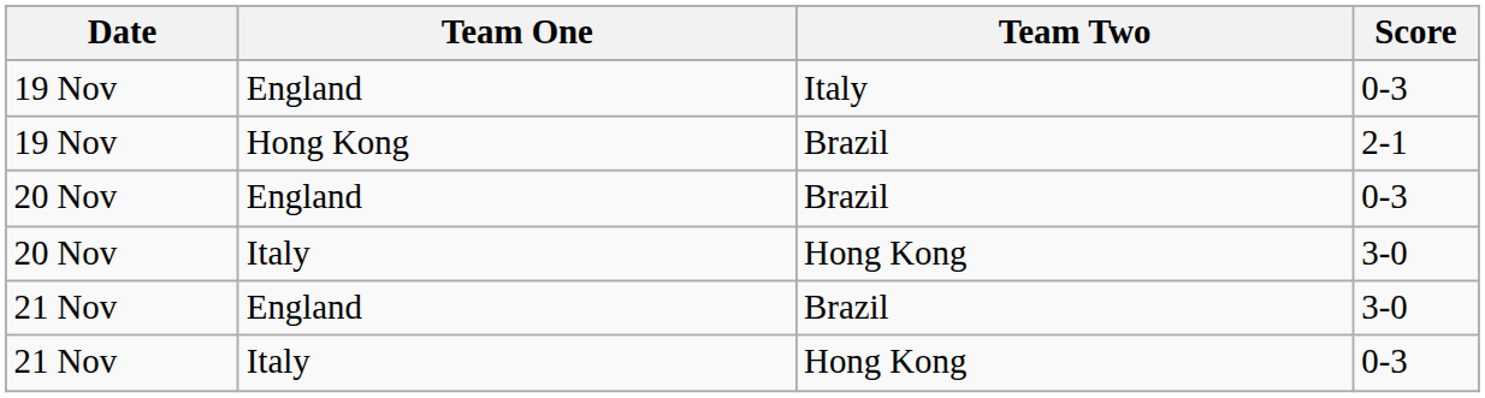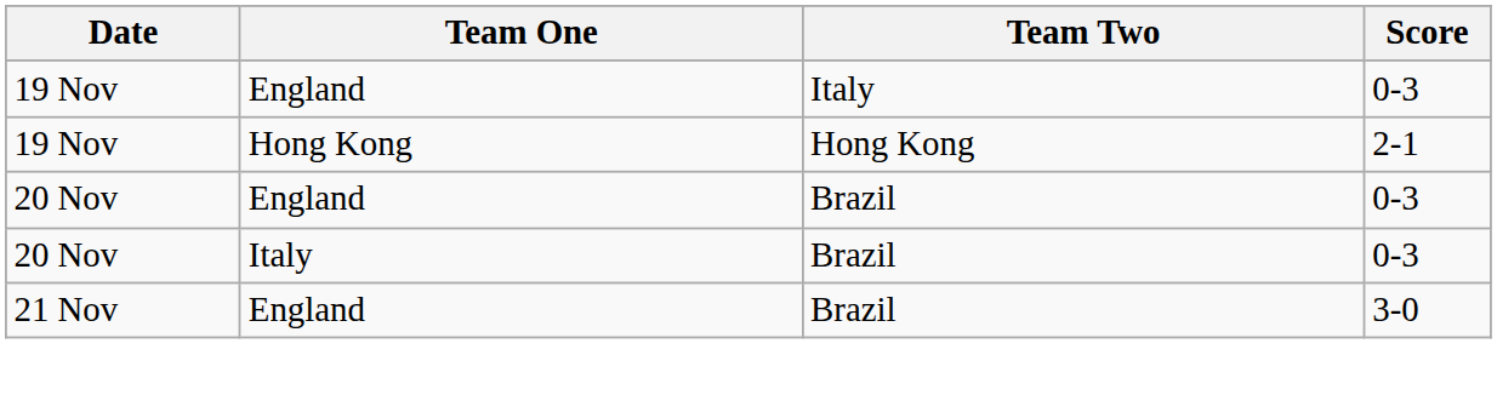19 Nov / Hong Kong | Team Two: Brazil -> Hong Kong
20 Nov / Italy | Team Two: Hong Kong -> Brazil
20 Nov / Italy | Score: 3-0 -> 0-3
- row: 21 Nov | Italy | Hong Kong | 0-3
